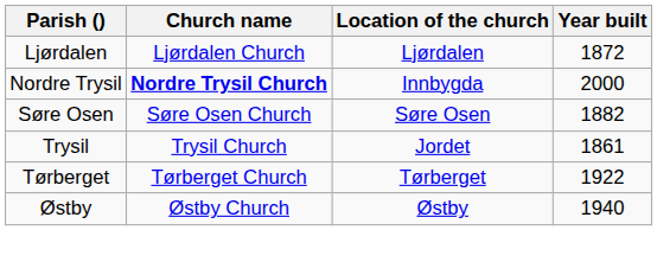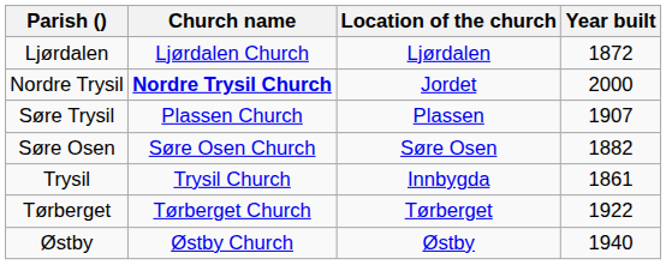Nordre Trysil | Location of the church: Innbygda -> Jordet
+ row: Søre Trysil | Plassen Church | Plassen | 1907
Trysil | Location of the church: Jordet -> Innbygda
